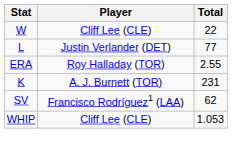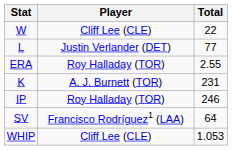+ row: IP | Roy Halladay (TOR) | 246
SV | Total: 62 -> 64
